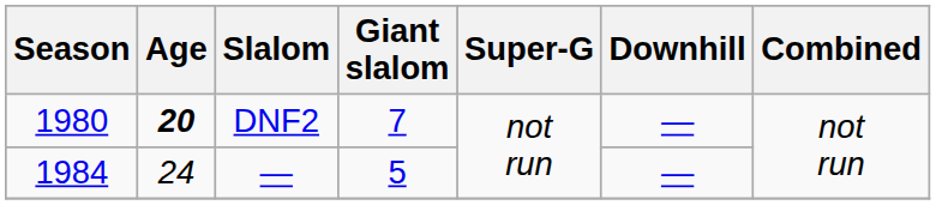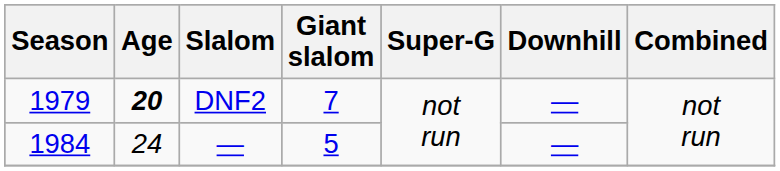DNF2 | Season: 1980 -> 1979
